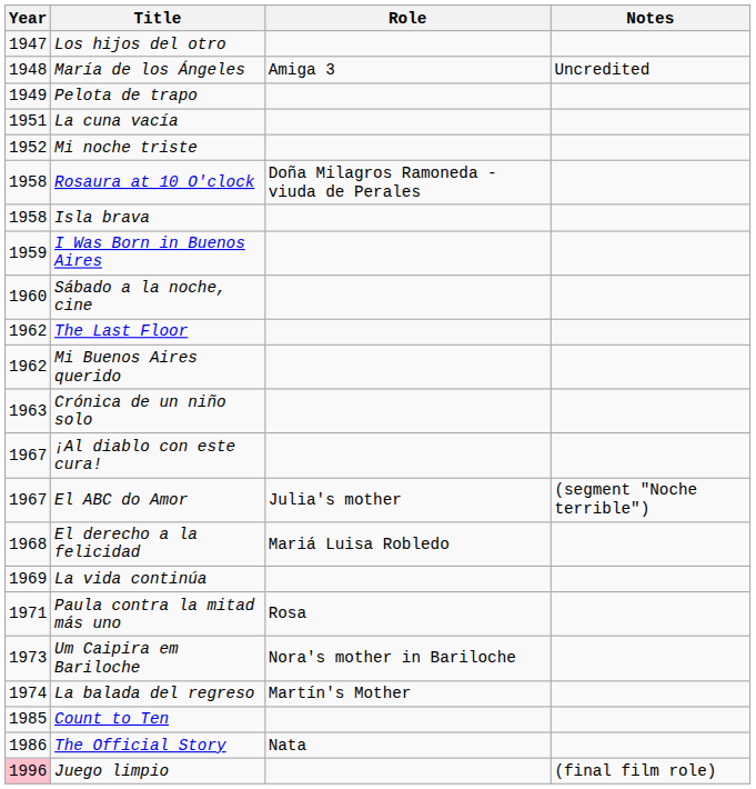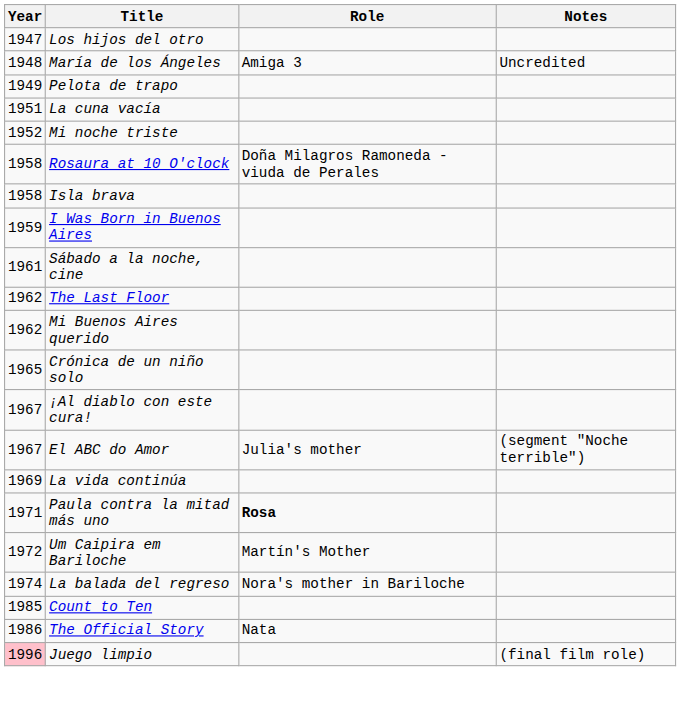Sábado a la noche, cine | Year: 1960 -> 1961
Crónica de un niño solo | Year: 1963 -> 1965
- row: 1968 | El derecho a la felicidad | Mariá Luisa Robledo
Paula contra la mitad más uno | Role: normal -> bold
Um Caipira em Bariloche | Year: 1973 -> 1972
Um Caipira em Bariloche | Role: Nora's mother in Bariloche -> Martín's Mother
La balada del regreso | Role: Martín's Mother -> Nora's mother in Bariloche
